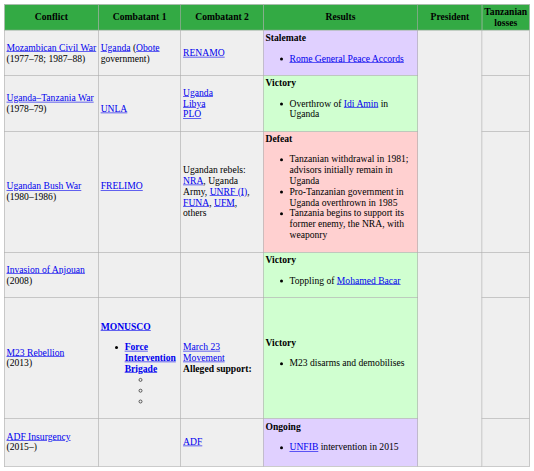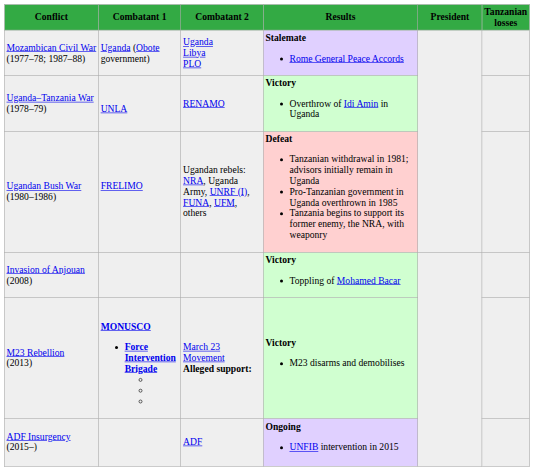Mozambican Civil War (1977–78; 1987–88) | Combatant 2: RENAMO -> Uganda Libya PLO
Uganda–Tanzania War (1978–79) | Combatant 2: Uganda Libya PLO -> RENAMO
